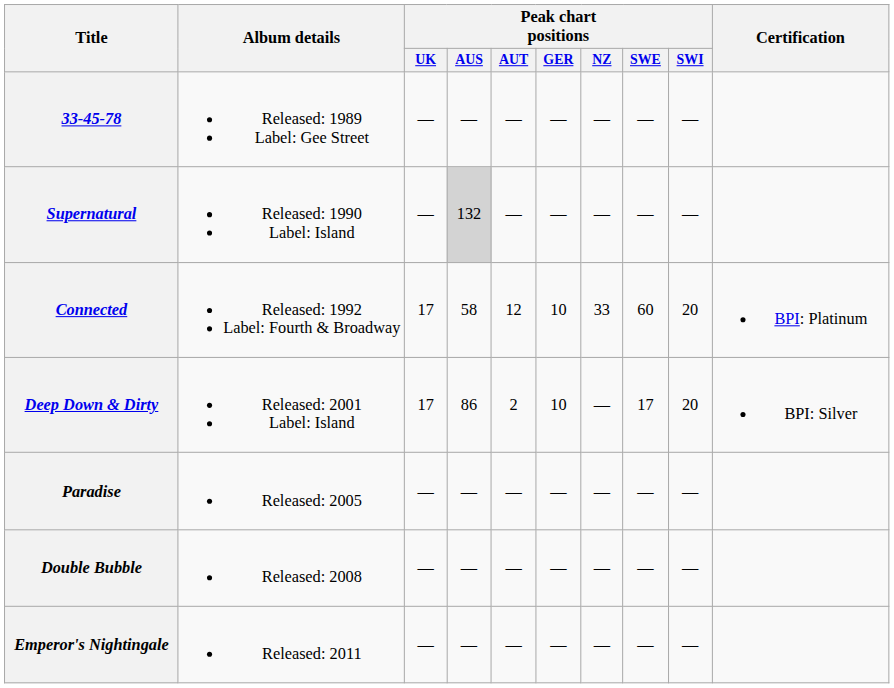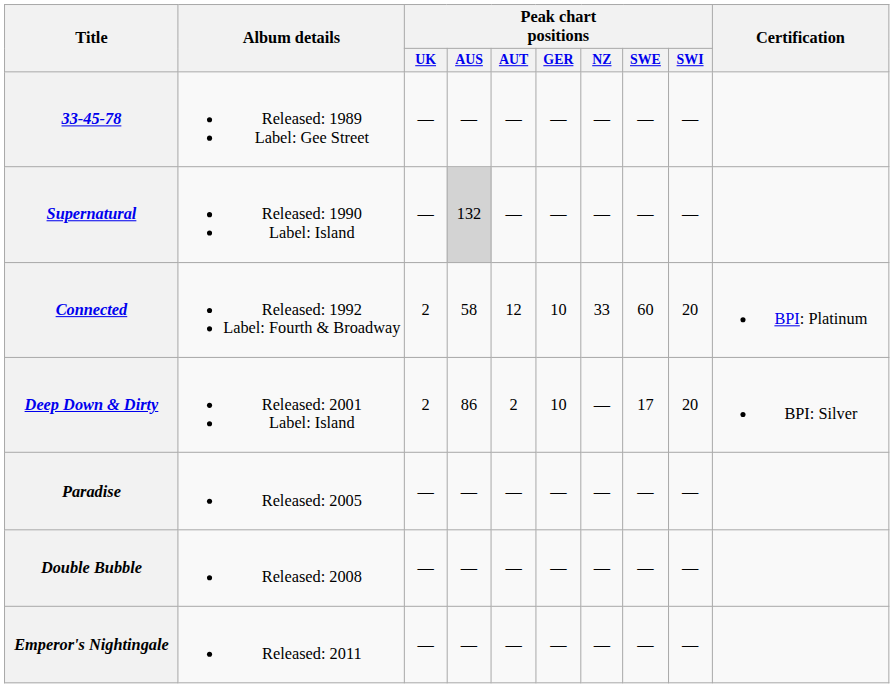Connected | Peak chart positions / UK: 17 -> 2
Deep Down & Dirty | Peak chart positions / UK: 17 -> 2
